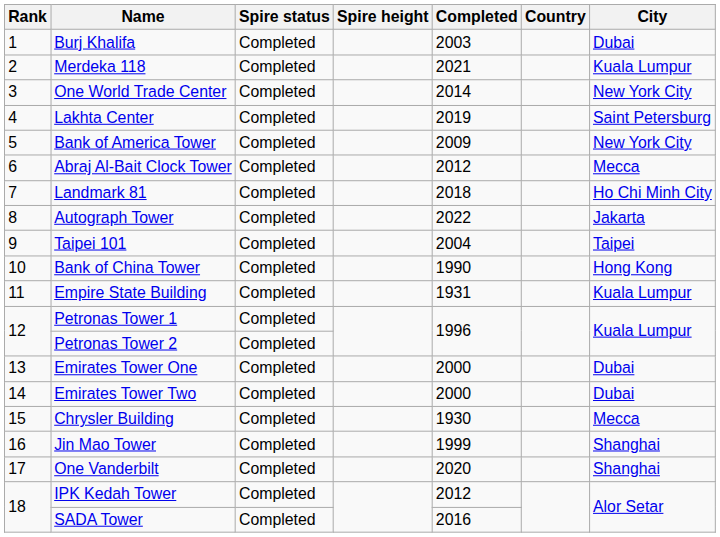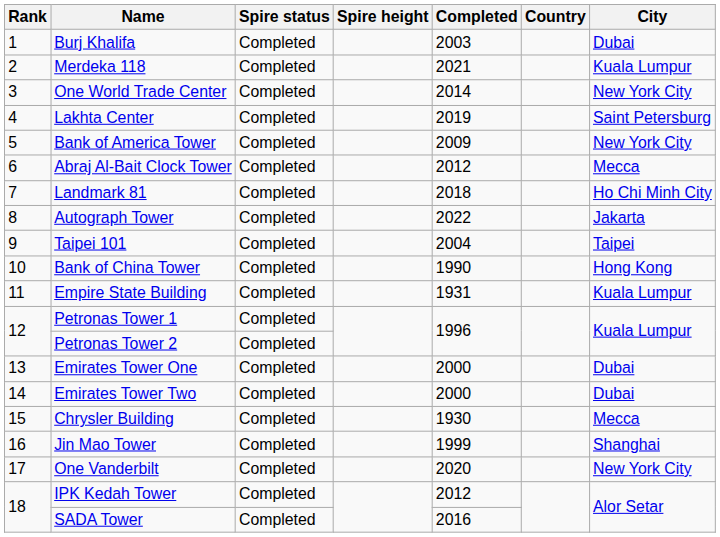One Vanderbilt | City: Shanghai -> New York City
